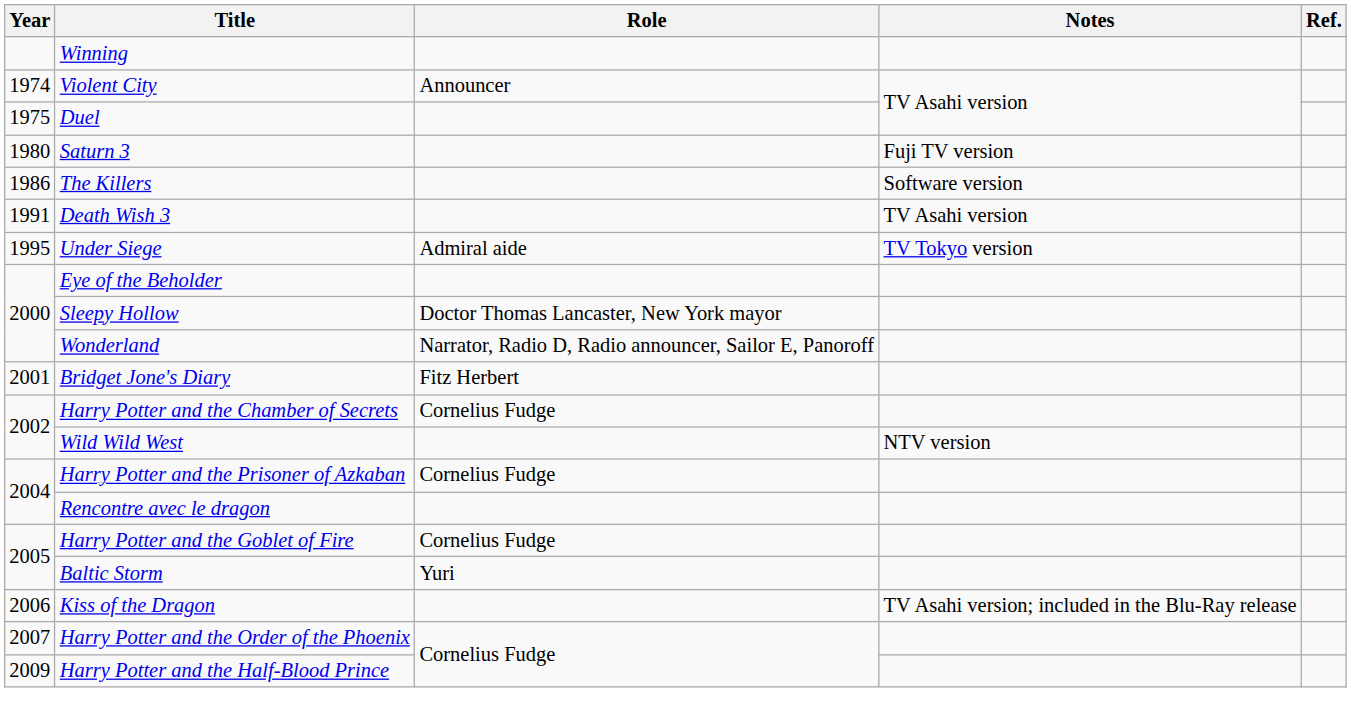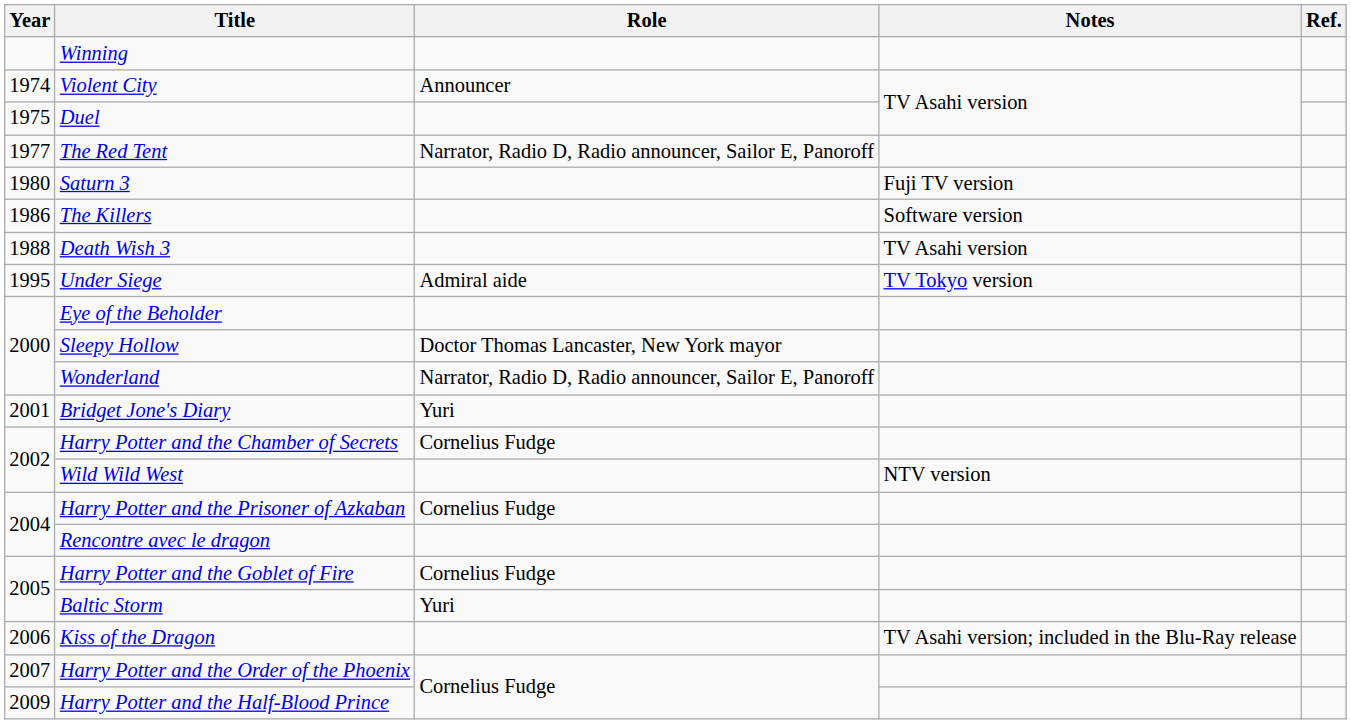+ row: 1977 | The Red Tent | Narrator, Radio D, Radio announcer, Sailor E, Panoroff
Death Wish 3 | Year: 1991 -> 1988
Bridget Jone's Diary | Role: Fitz Herbert -> Yuri
